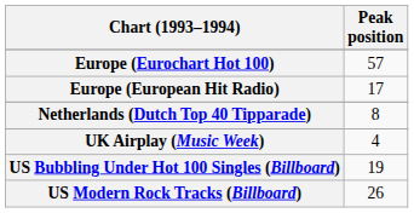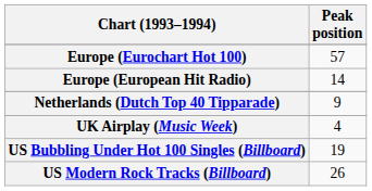Europe (European Hit Radio) | Peak position: 17 -> 14
Netherlands (Dutch Top 40 Tipparade) | Peak position: 8 -> 9
